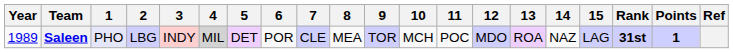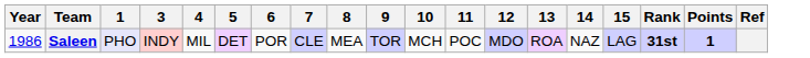- column: 2 | LBG
Saleen | Year: 1989 -> 1986
Saleen | 4: lightgrey background -> no background
